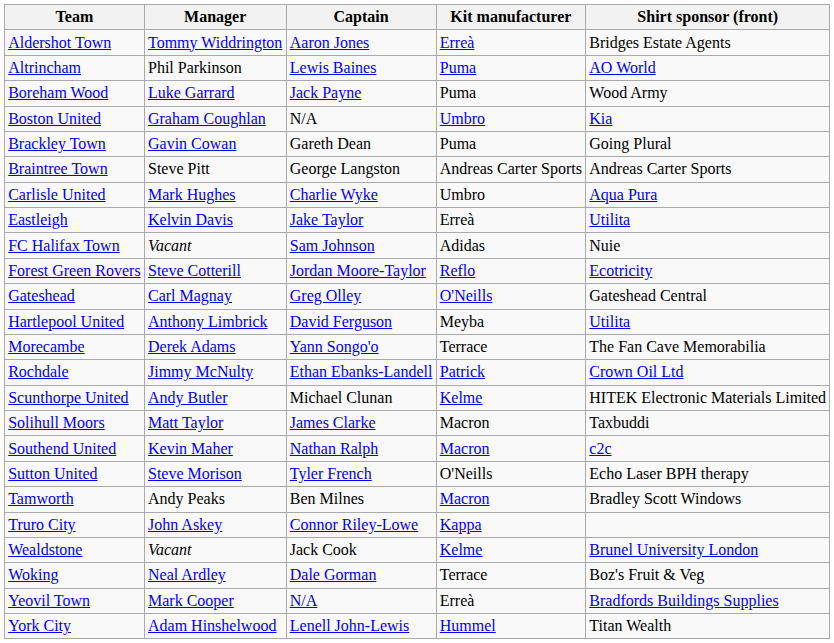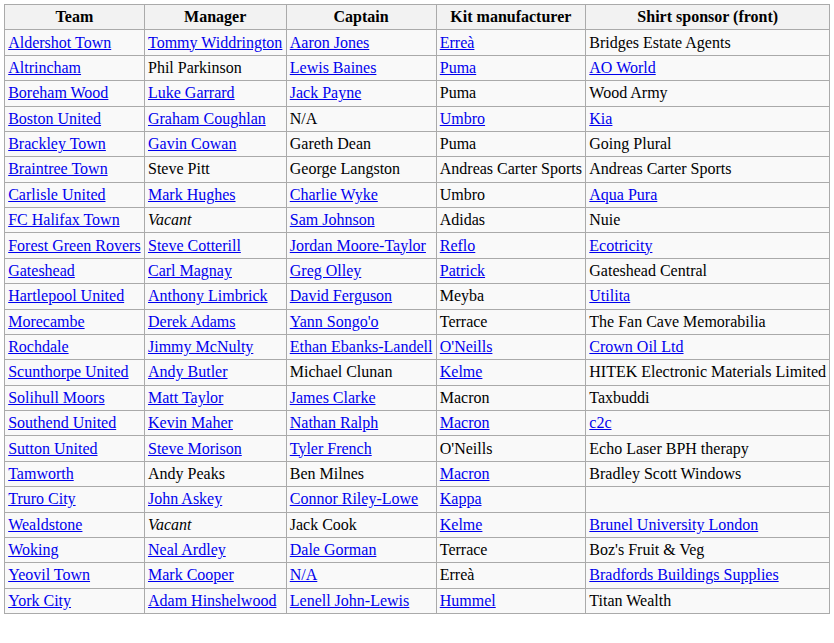- row: Eastleigh | Kelvin Davis | Jake Taylor | Erreà | Utilita
Gateshead | Kit manufacturer: O'Neills -> Patrick
Rochdale | Kit manufacturer: Patrick -> O'Neills
